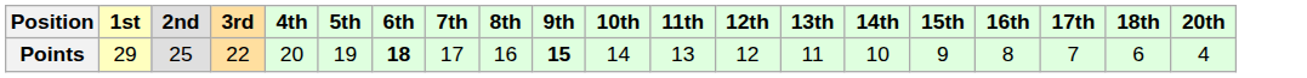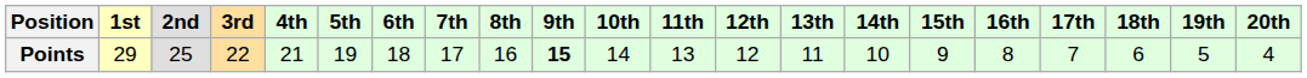+ column: 19th | 5
Points | 4th: 20 -> 21
Points | 6th: bold -> normal
